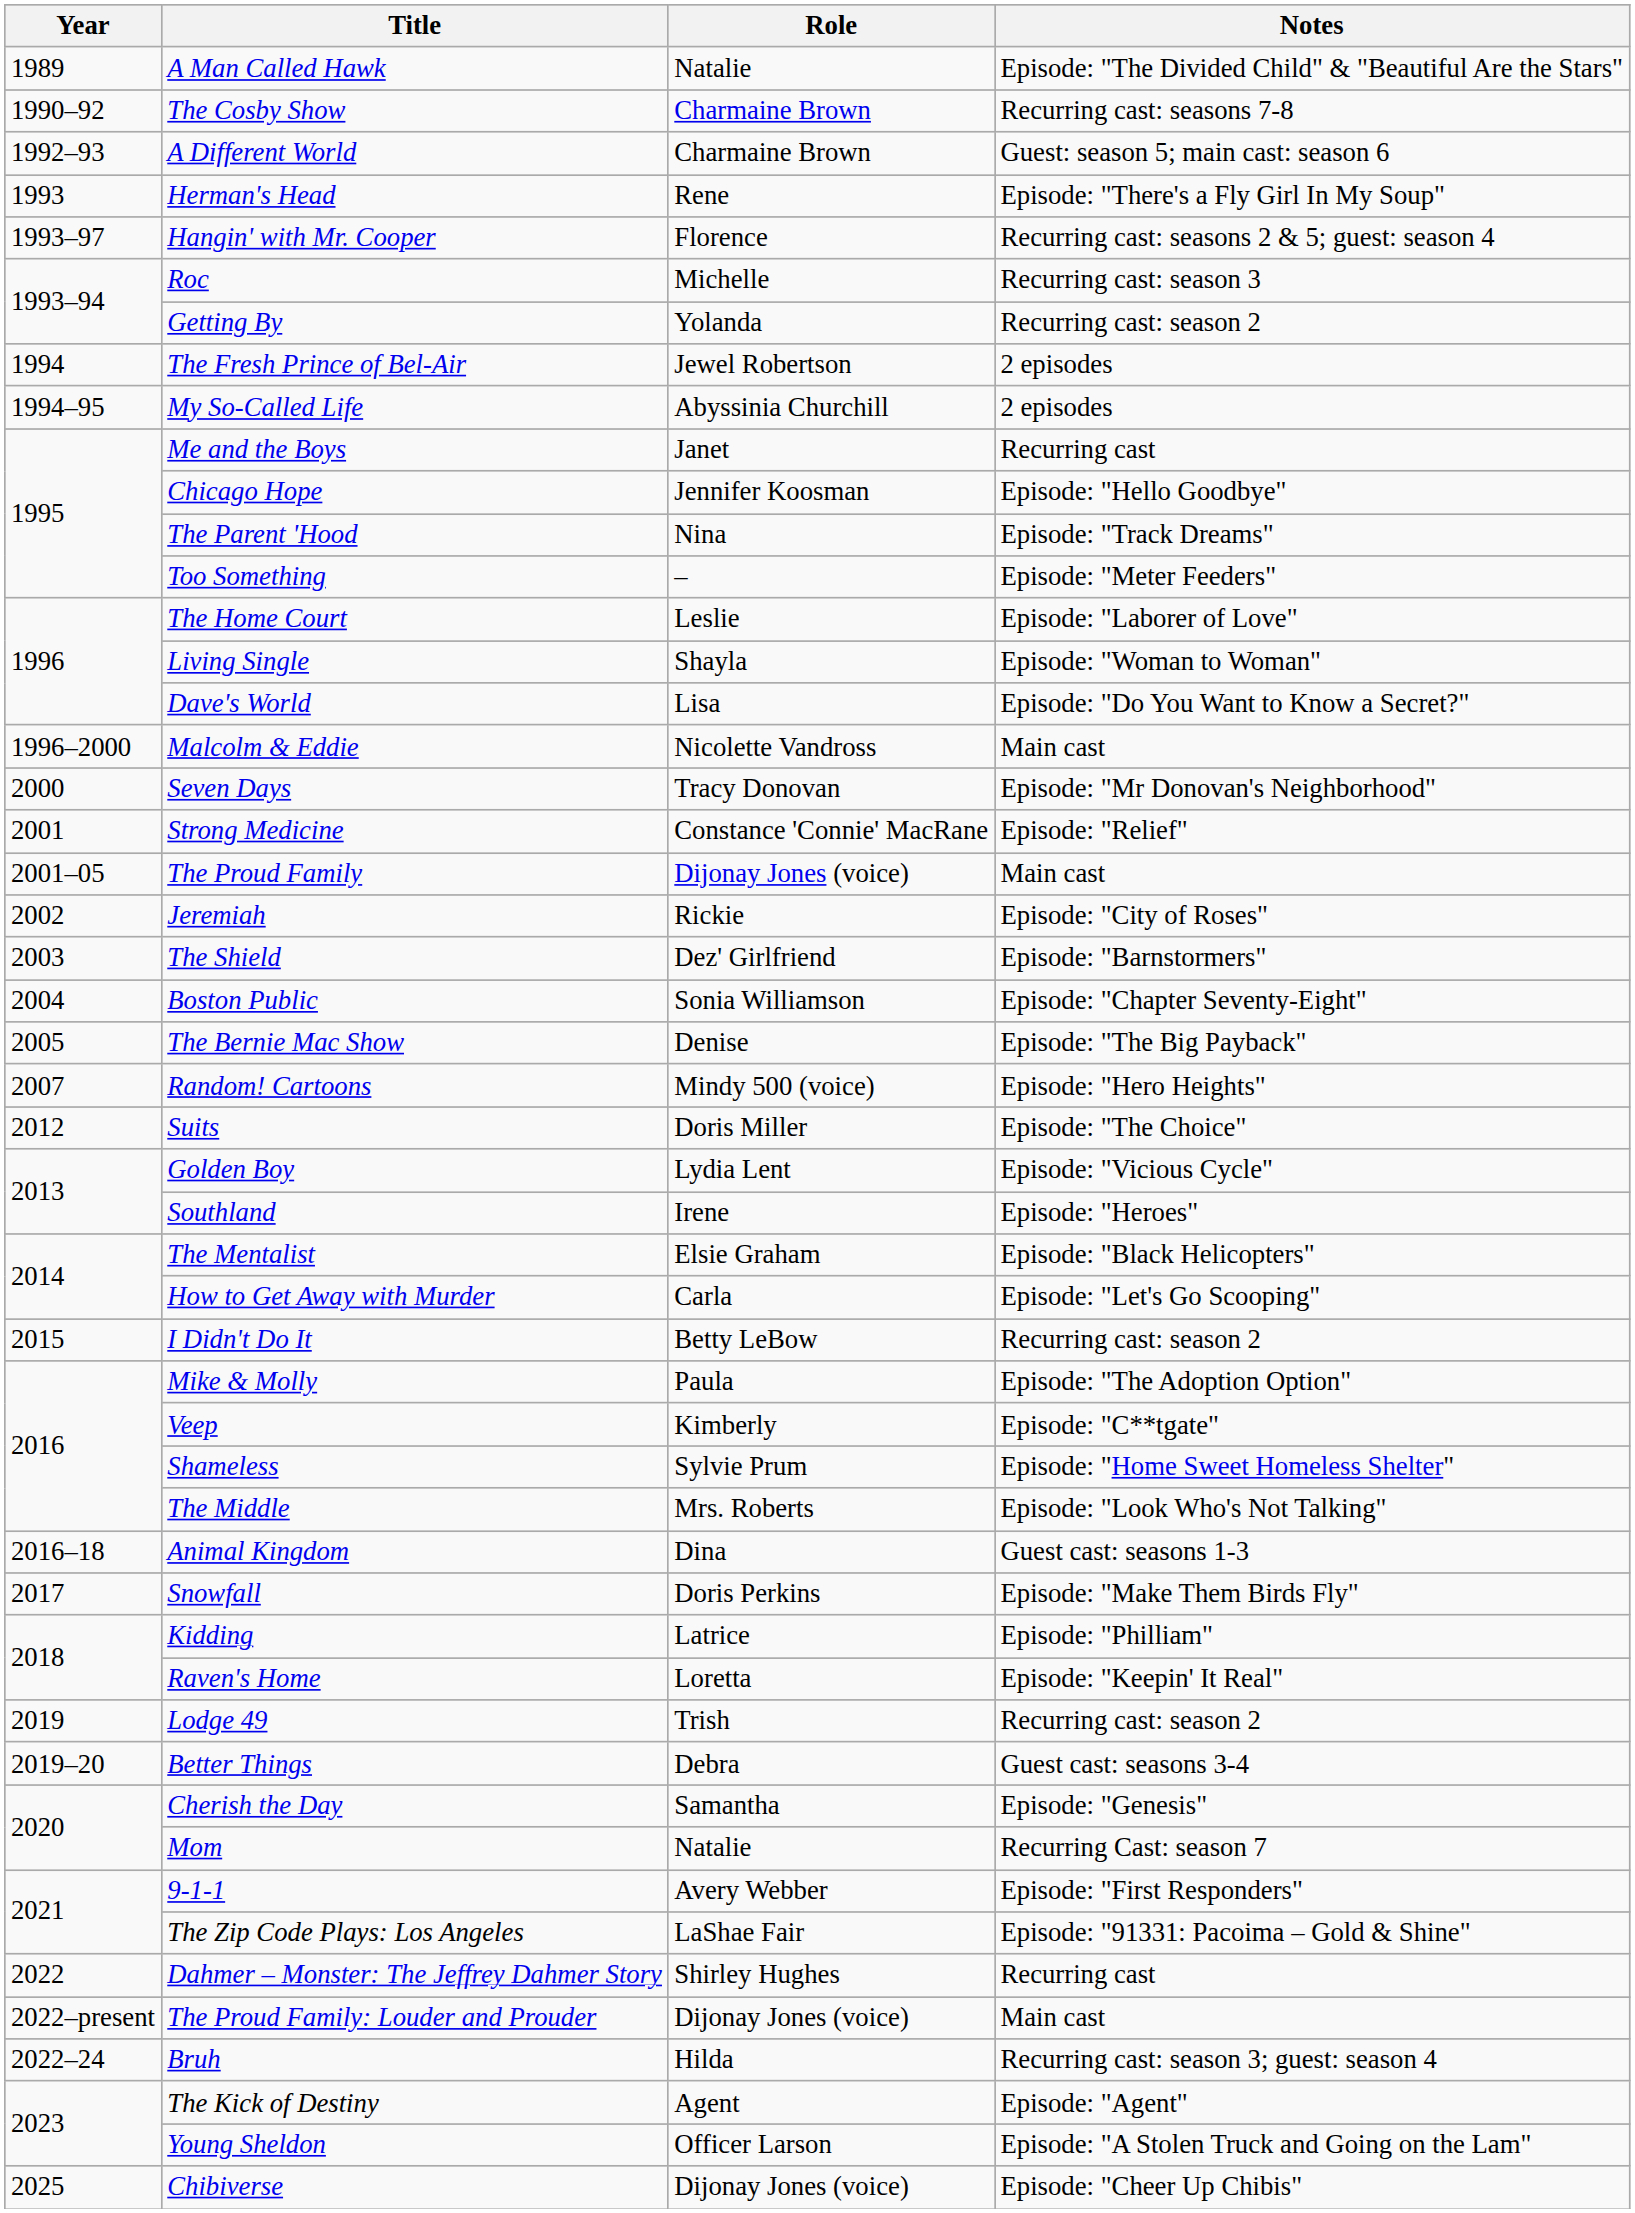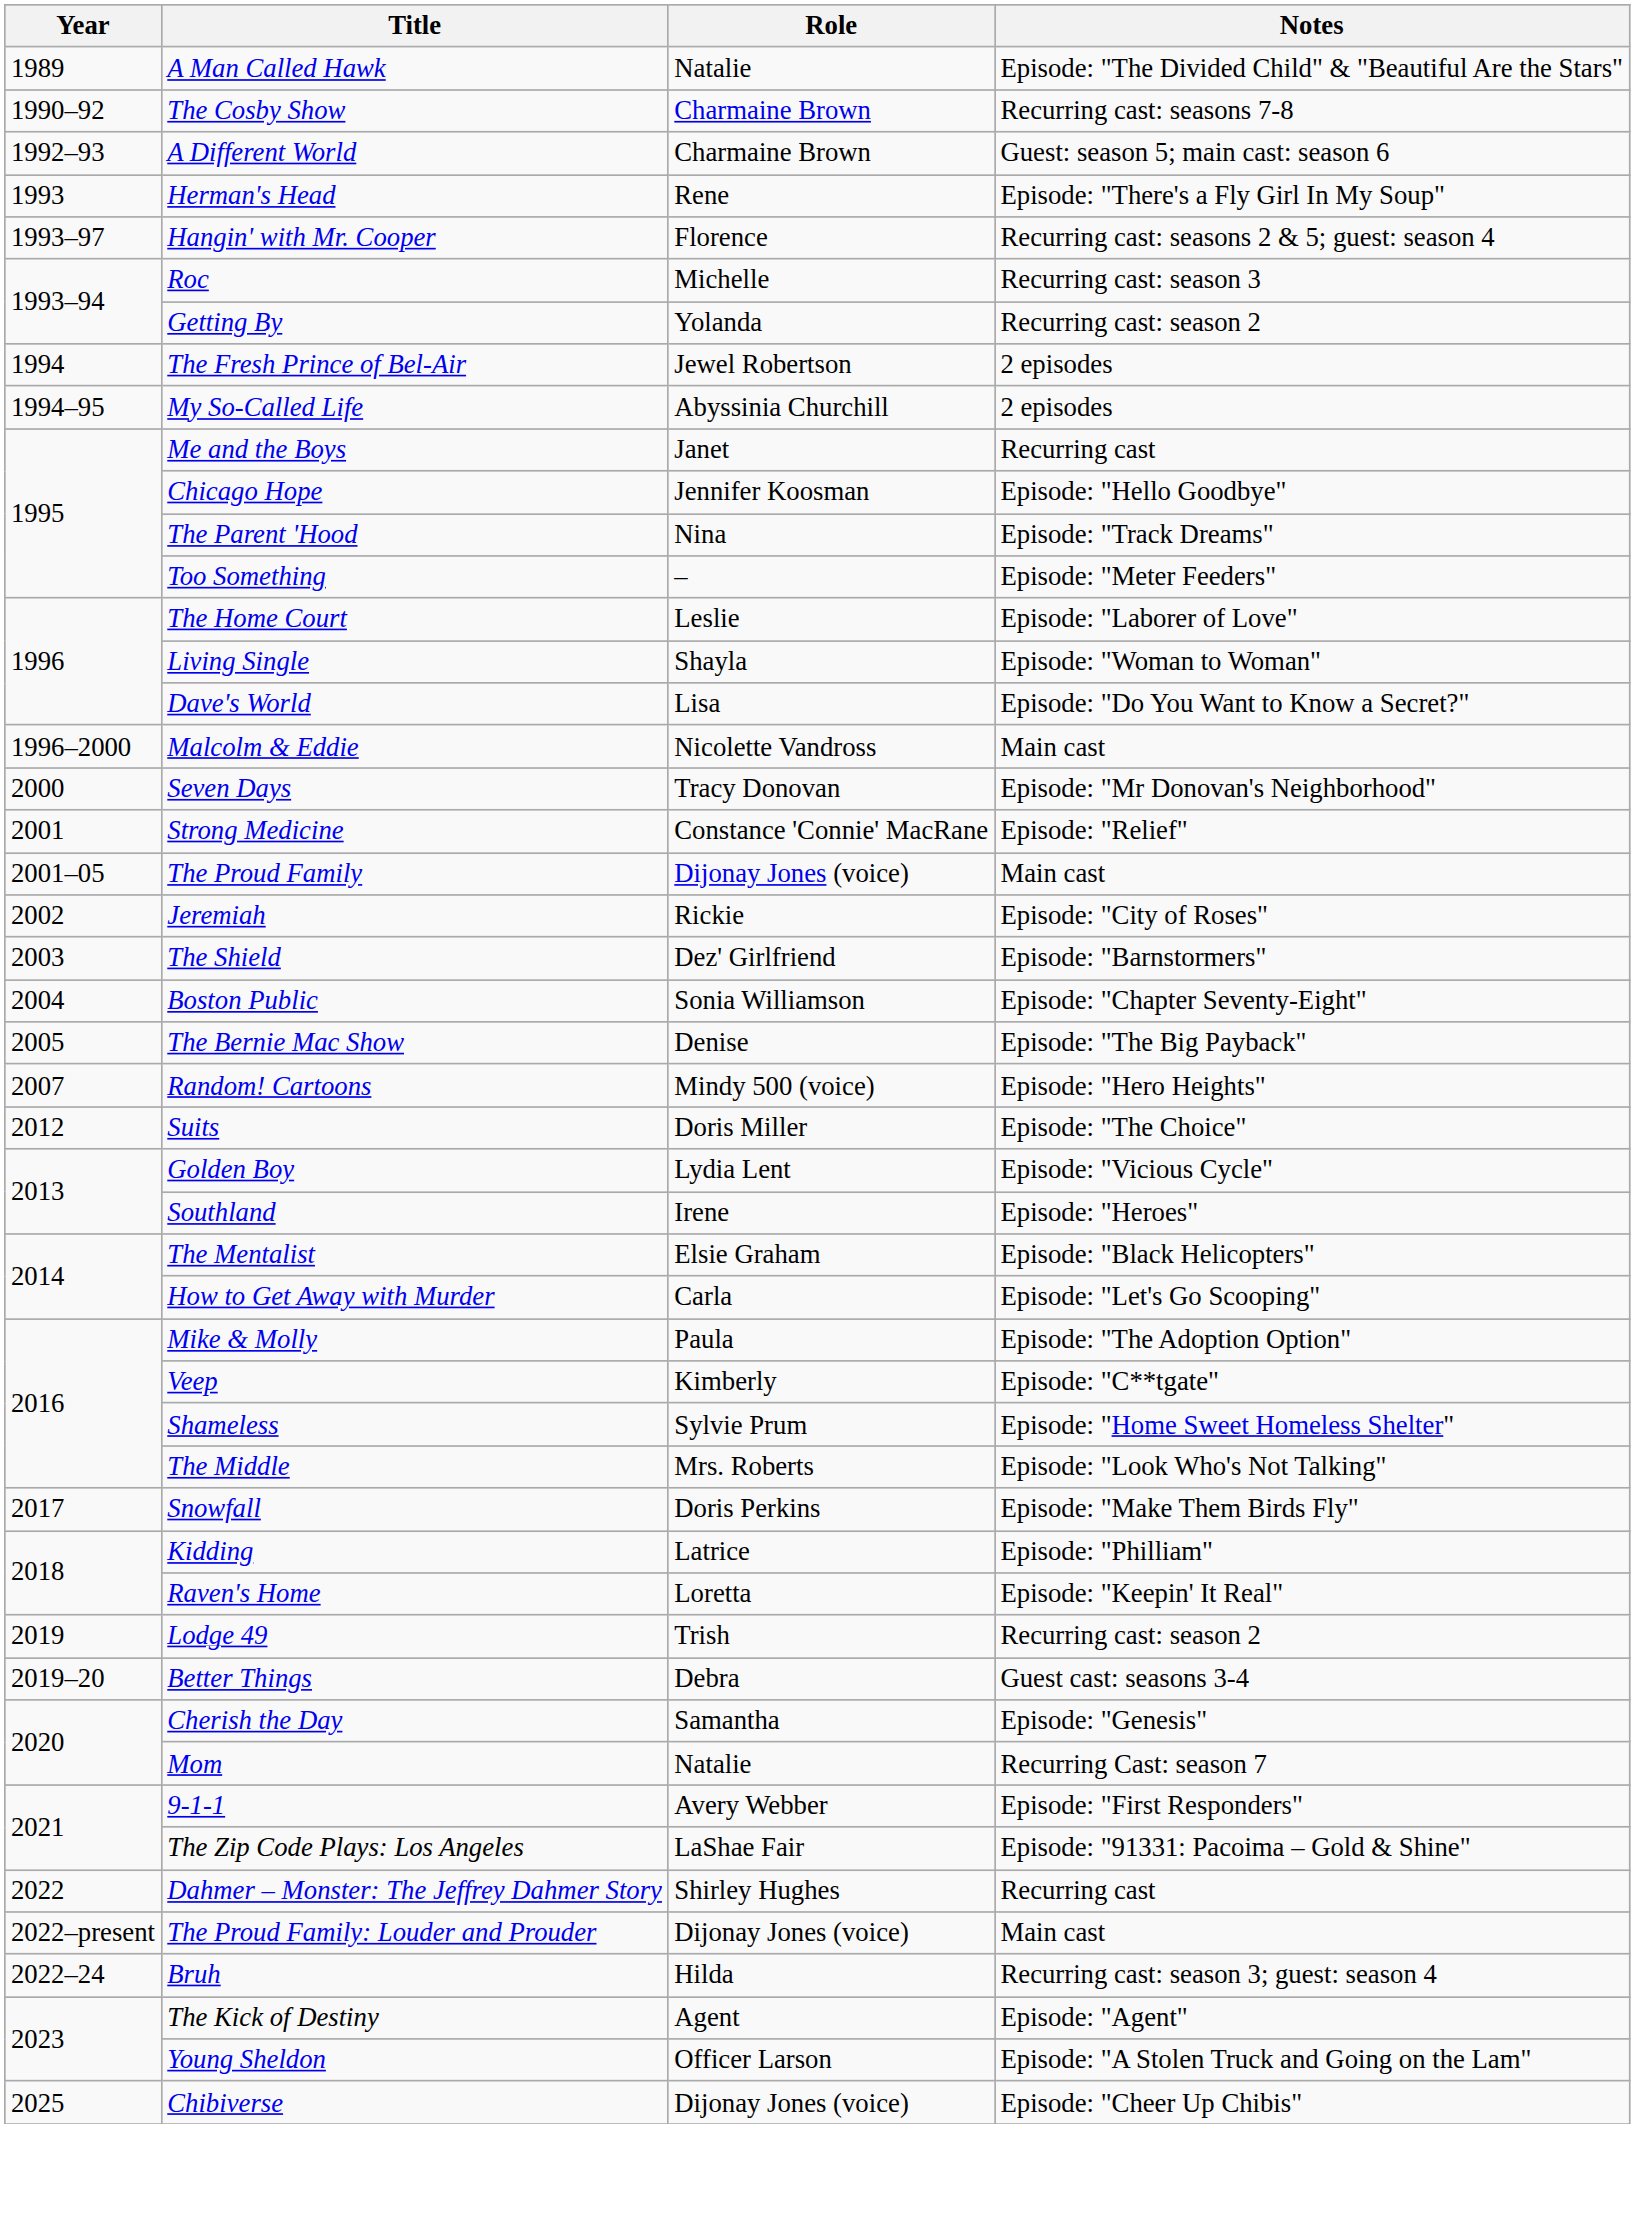- row: 2015 | I Didn't Do It | Betty LeBow | Recurring cast: season 2
- row: 2016–18 | Animal Kingdom | Dina | Guest cast: seasons 1-3
